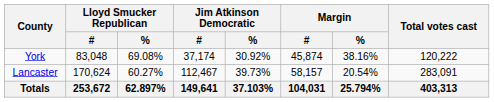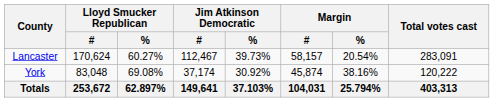rows swapped: Lancaster <-> York
